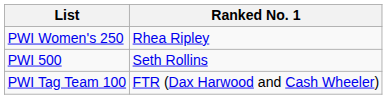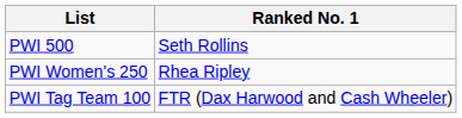rows swapped: PWI 500 <-> PWI Women's 250
